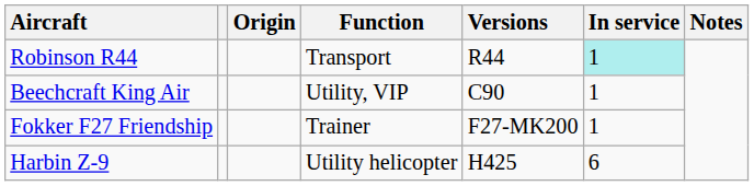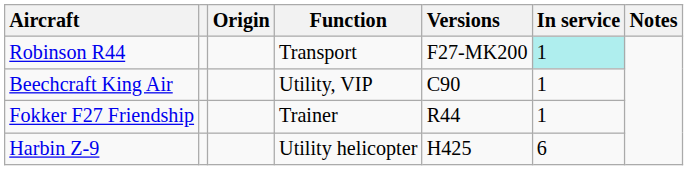Robinson R44 | Versions: R44 -> F27-MK200
Fokker F27 Friendship | Versions: F27-MK200 -> R44
